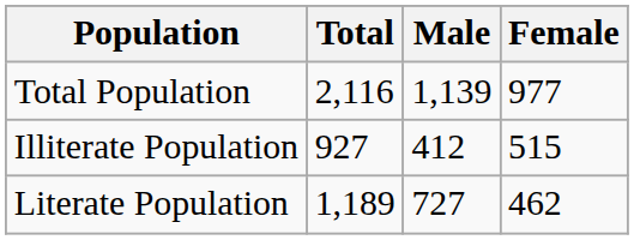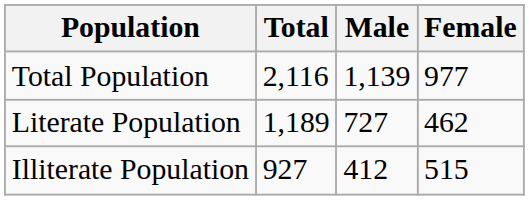rows swapped: Literate Population <-> Illiterate Population
